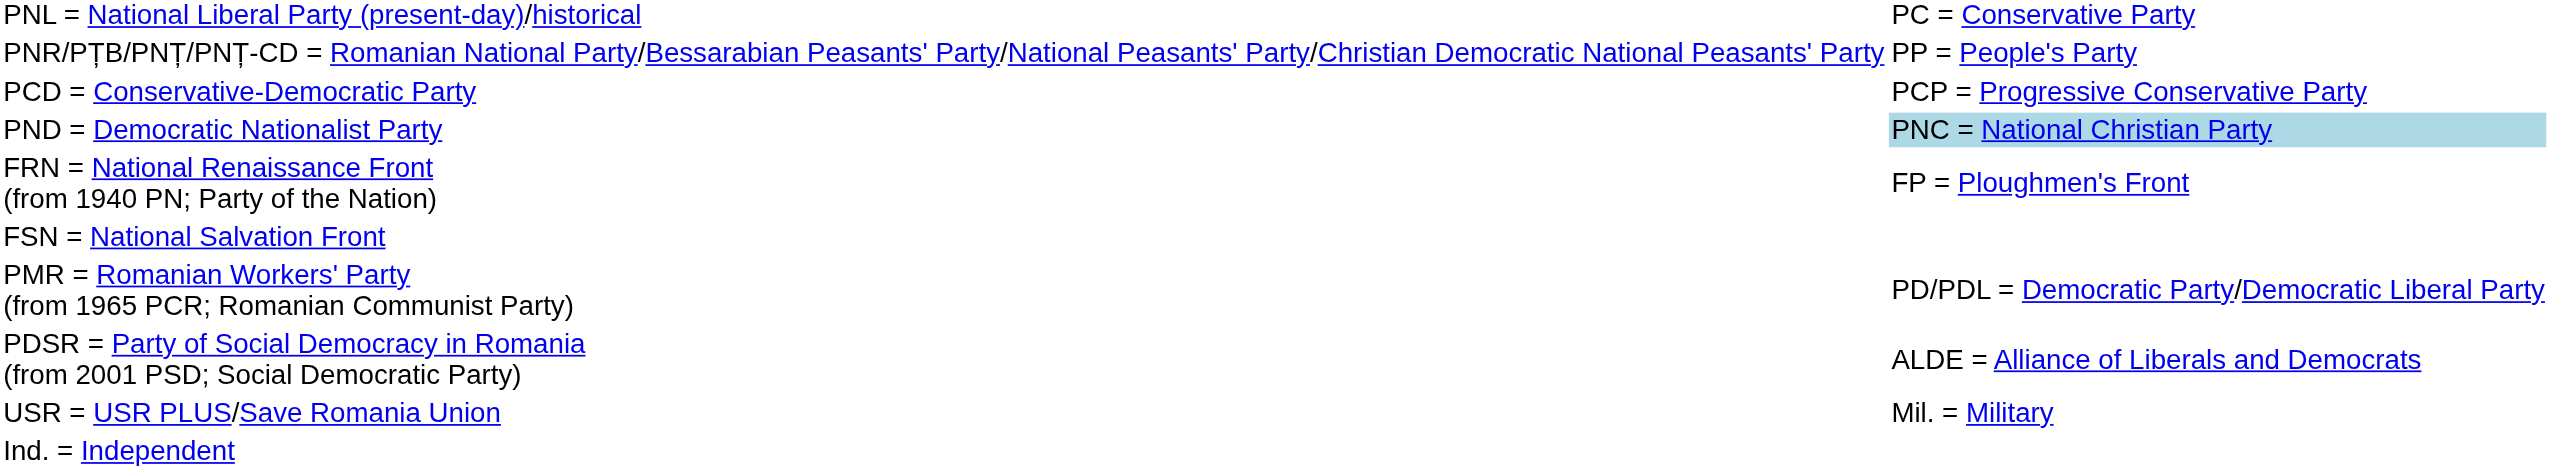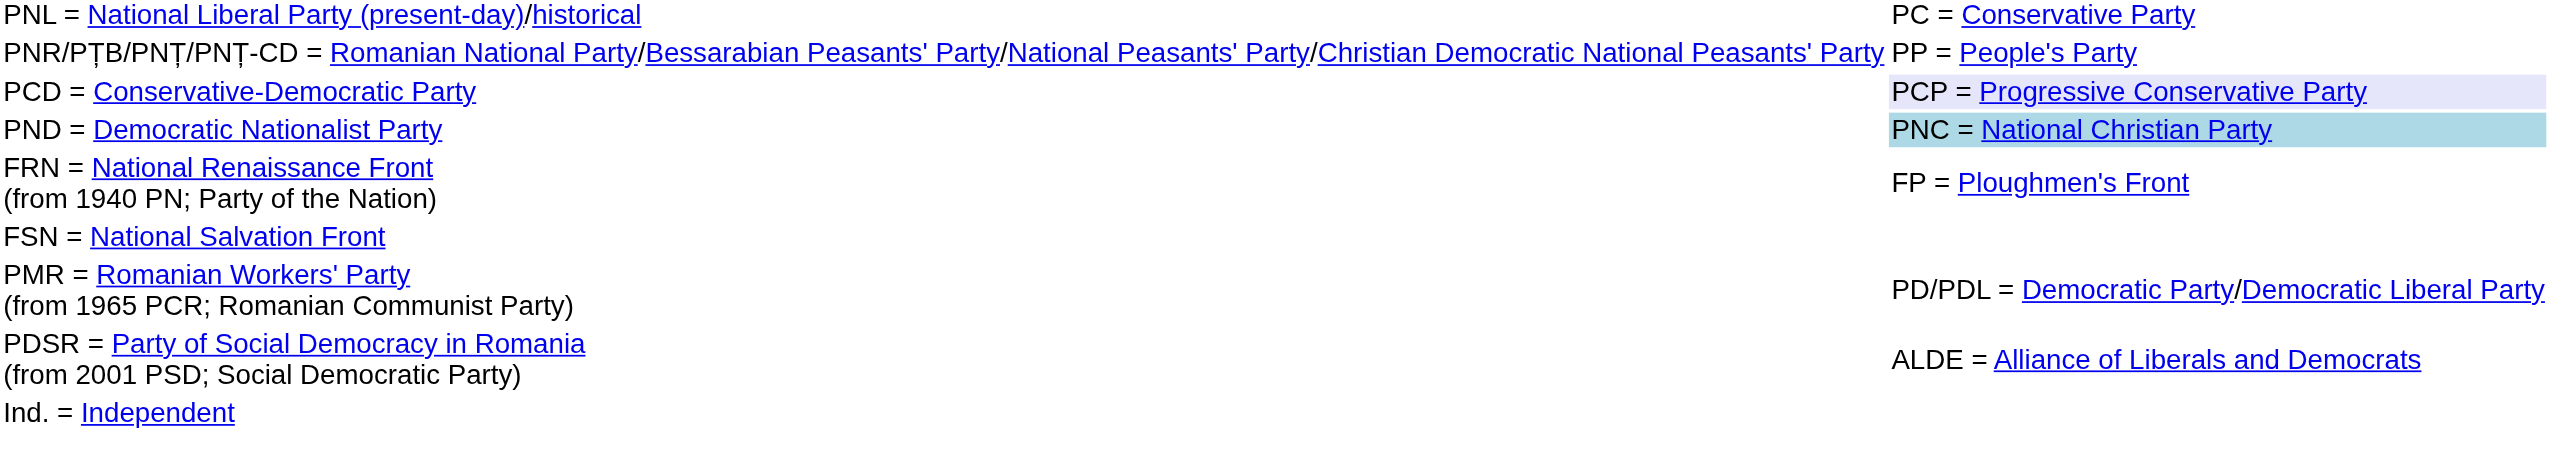PCD = Conservative-Democratic Party | column 2: no background -> lavender background
- row: USR = USR PLUS/Save Romania Union | Mil. = Military
